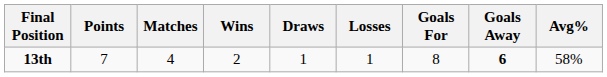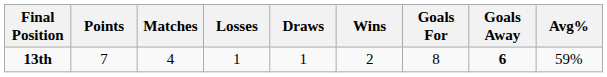columns swapped: Wins <-> Losses
13th | Avg%: 58% -> 59%
